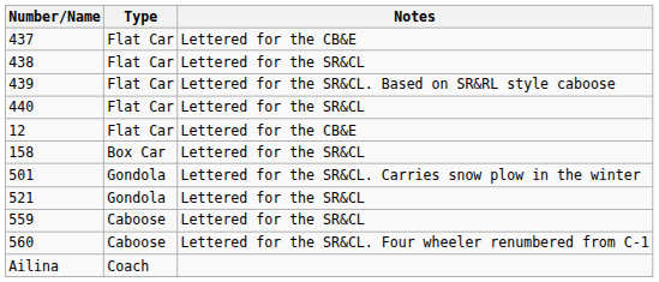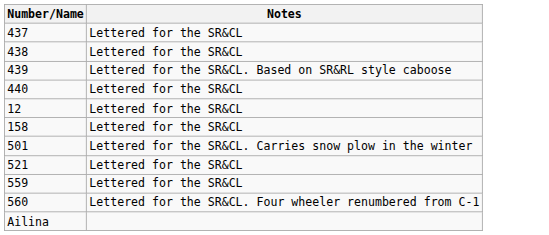- column: Type | Flat Car | Flat Car | Flat Car | Flat Car | Flat Car | Box Car | Gondola | Gondola | Caboose | Caboose | Coach
437 | Notes: Lettered for the CB&E -> Lettered for the SR&CL
12 | Notes: Lettered for the CB&E -> Lettered for the SR&CL
